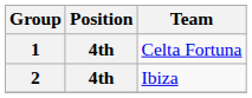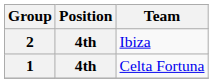rows swapped: 1 <-> 2
